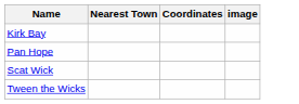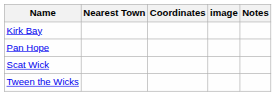+ column: Notes
